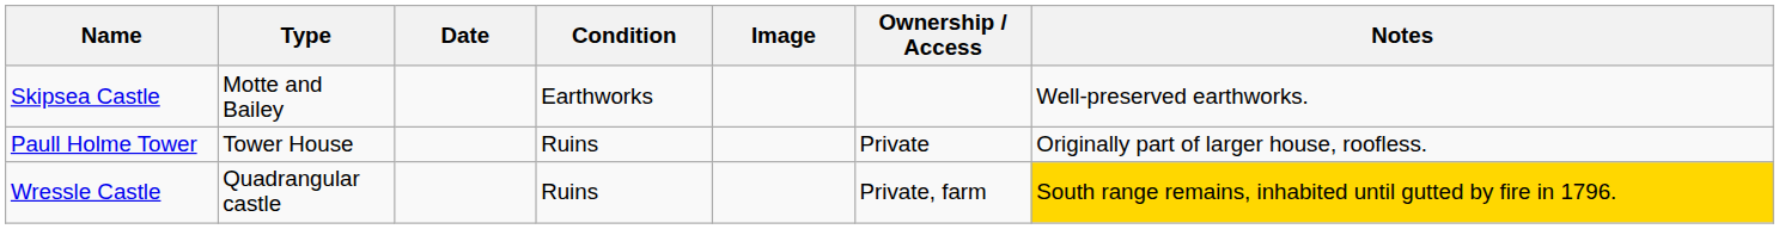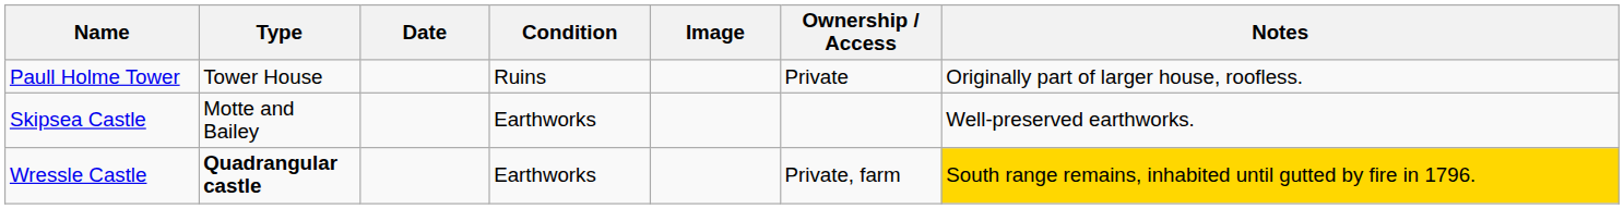rows swapped: Paull Holme Tower <-> Skipsea Castle
Wressle Castle | Type: normal -> bold
Wressle Castle | Condition: Ruins -> Earthworks
